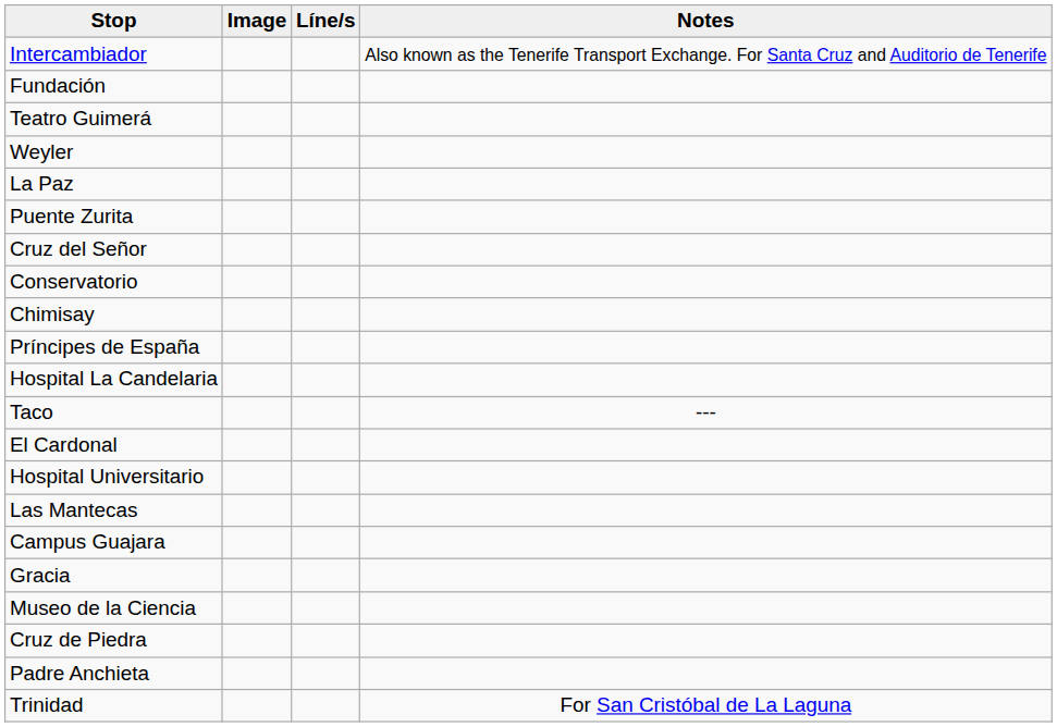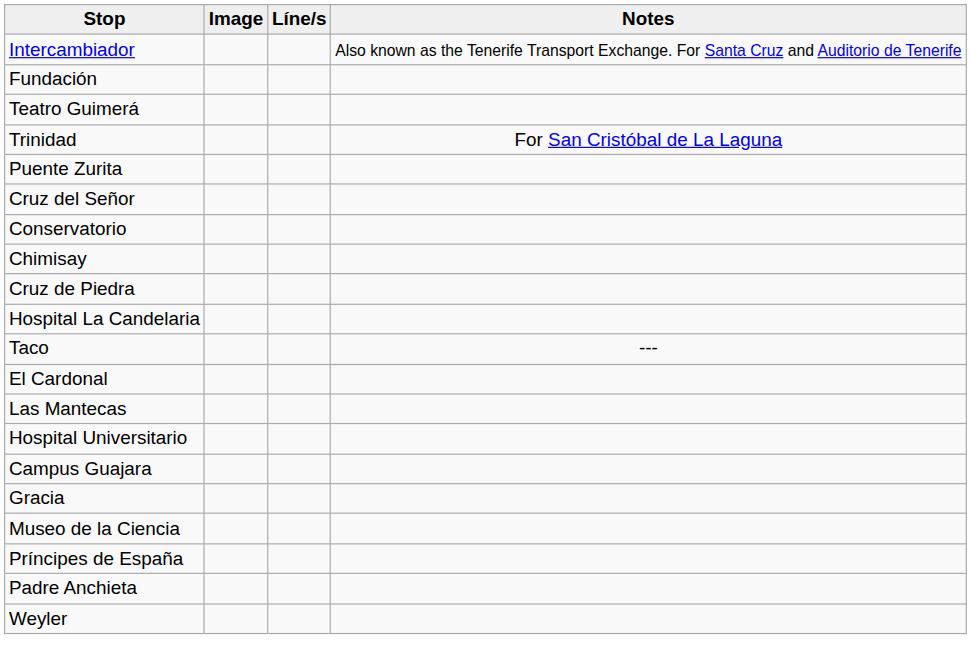rows swapped: Weyler <-> Trinidad
- row: La Paz
rows swapped: Príncipes de España <-> Cruz de Piedra
rows swapped: Hospital Universitario <-> Las Mantecas
